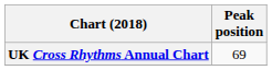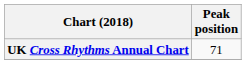UK Cross Rhythms Annual Chart | Peak position: 69 -> 71
